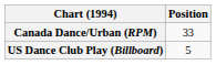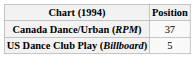Canada Dance/Urban (RPM) | Position: 33 -> 37
